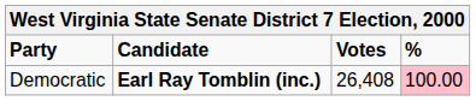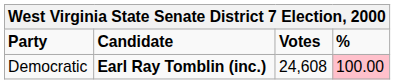Democratic | Votes: 26,408 -> 24,608
